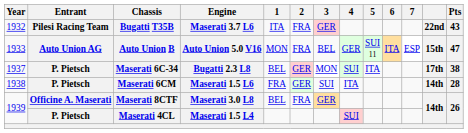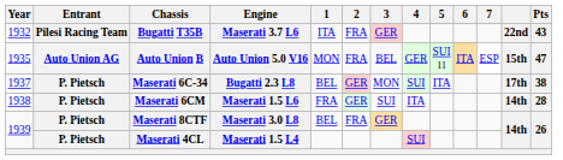Auto Union B | Year: 1933 -> 1935
Maserati 8CTF | Entrant: Officine A. Maserati -> P. Pietsch
